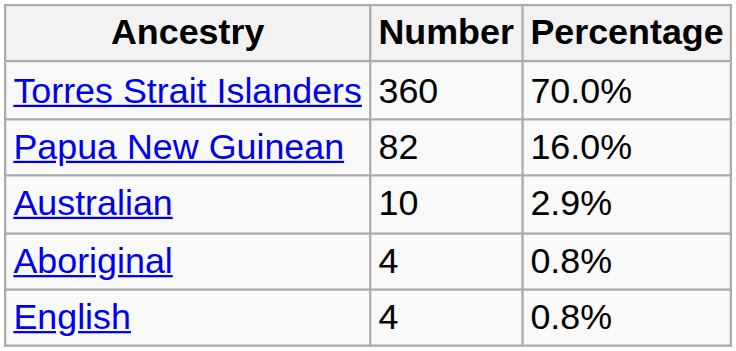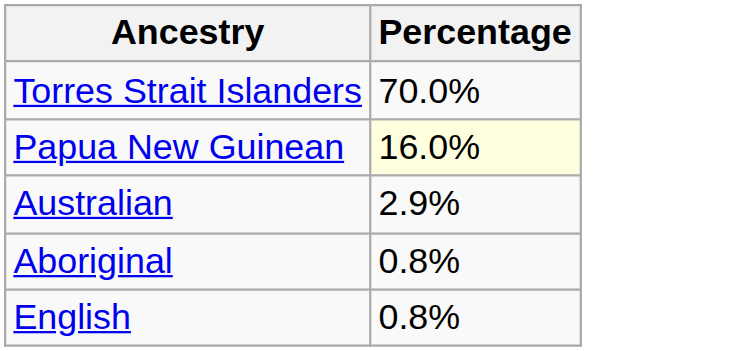- column: Number | 360 | 82 | 10 | 4 | 4
Papua New Guinean | Percentage: no background -> lightyellow background
